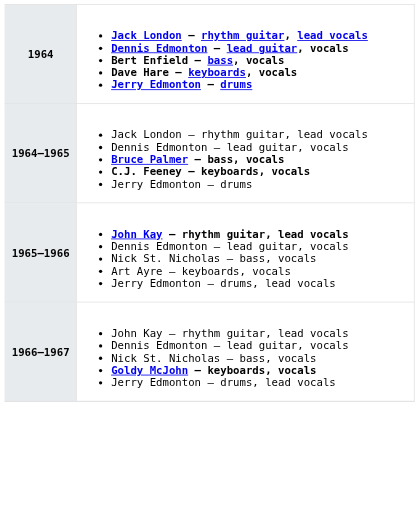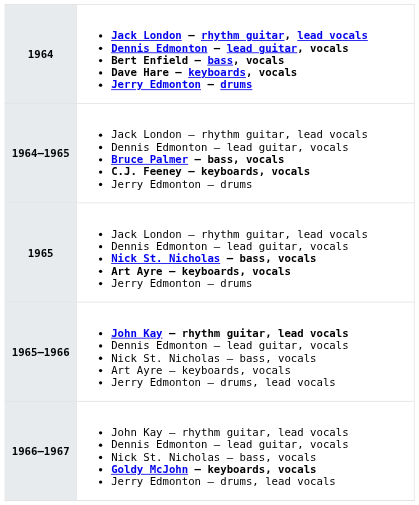+ row: 1965 | Jack London – rhythm guitar, lead vocals Dennis Edmonton – lead guitar, vocals Nick St. Nicholas – bass, vocals Art Ayre – keyboards, vocals Jerry Edmonton – drums
